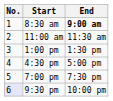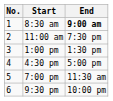11:00 am | End: 11:30 am -> 7:30 pm
7:00 pm | End: 7:30 pm -> 11:30 am
9:30 pm | No.: lavender background -> no background
